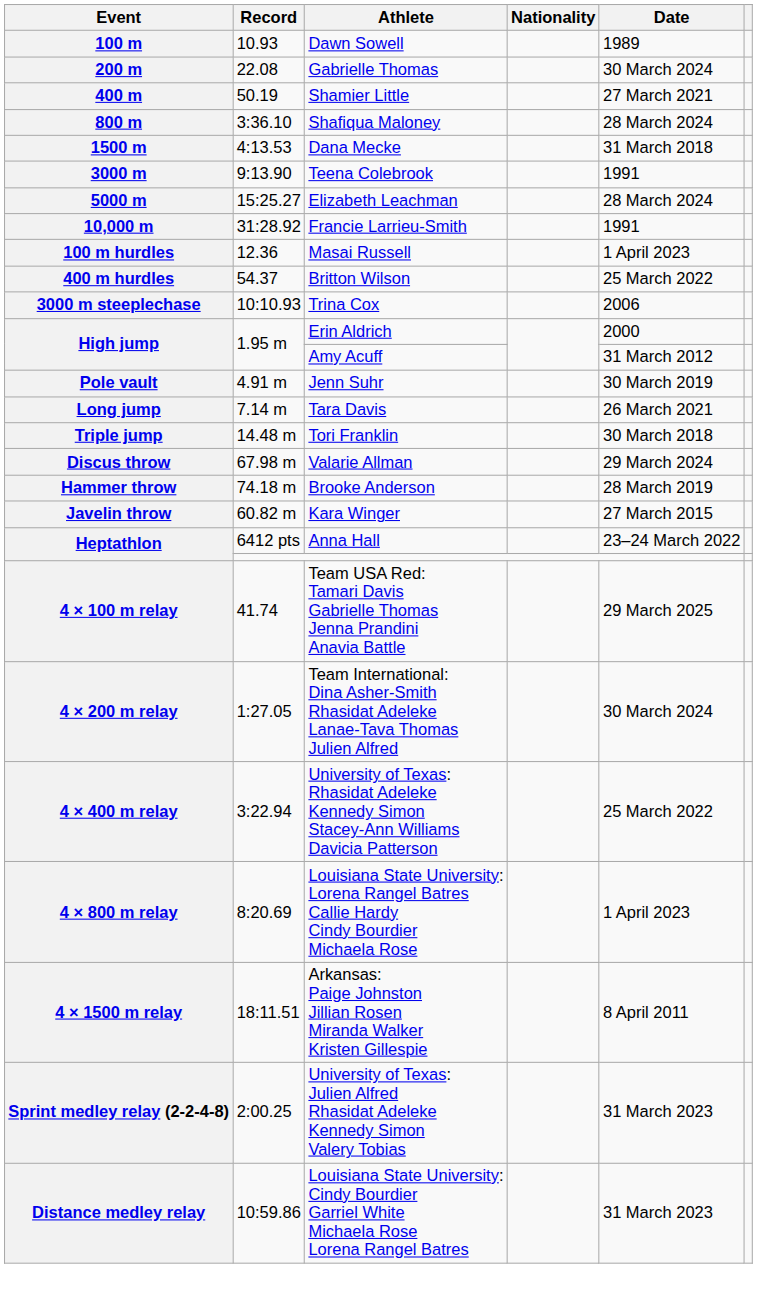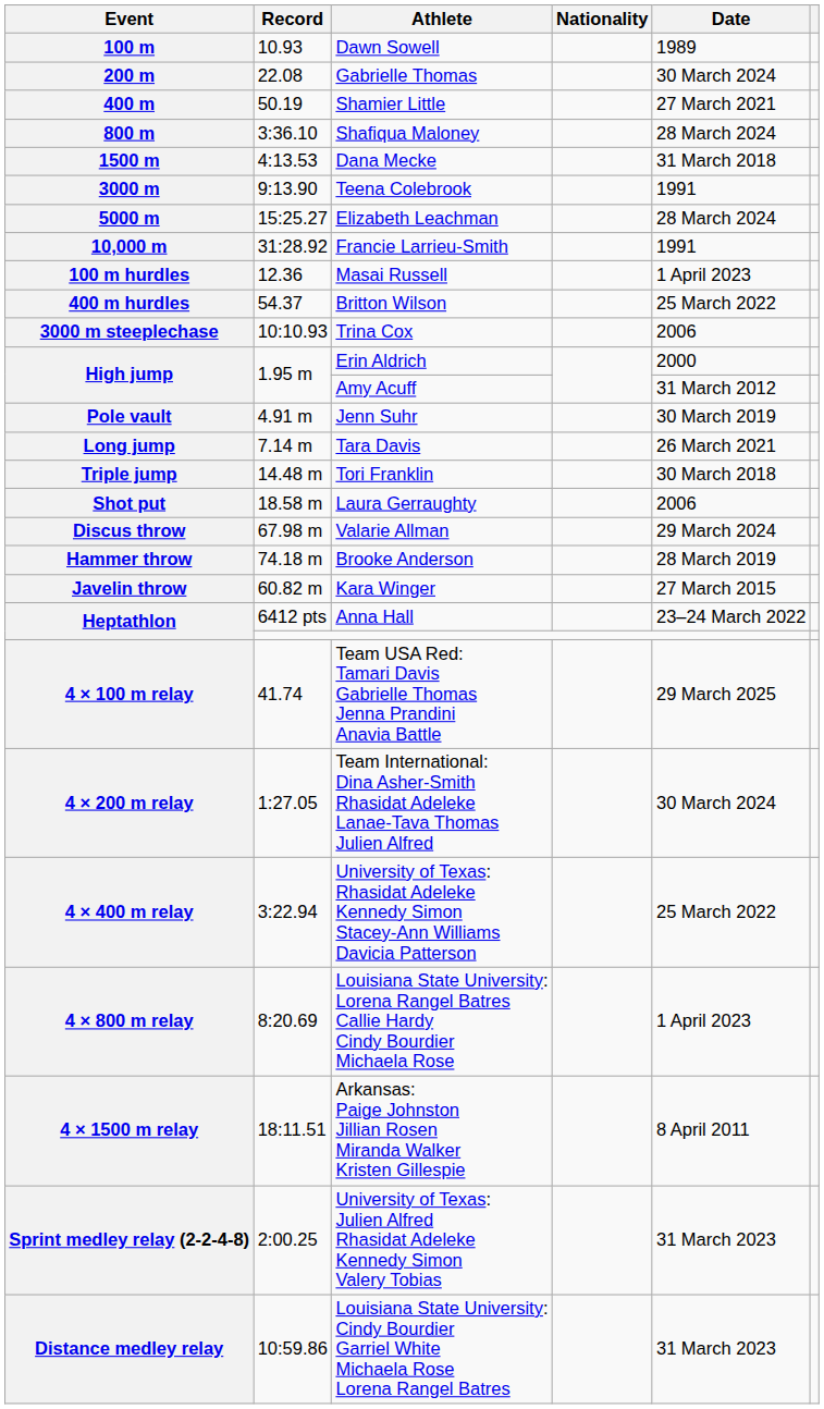+ row: Shot put | 18.58 m | Laura Gerraughty | 2006
